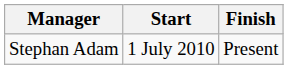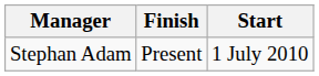columns swapped: Start <-> Finish
